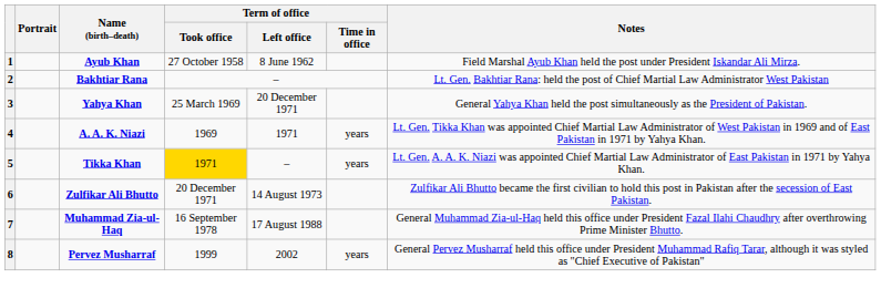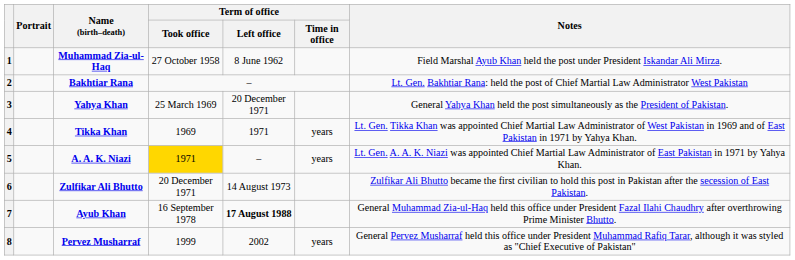1 | Name (birth–death): Ayub Khan -> Muhammad Zia-ul-Haq
4 | Name (birth–death): A. A. K. Niazi -> Tikka Khan
5 | Name (birth–death): Tikka Khan -> A. A. K. Niazi
7 | Name (birth–death): Muhammad Zia-ul-Haq -> Ayub Khan
7 | Term of office / Left office: normal -> bold
